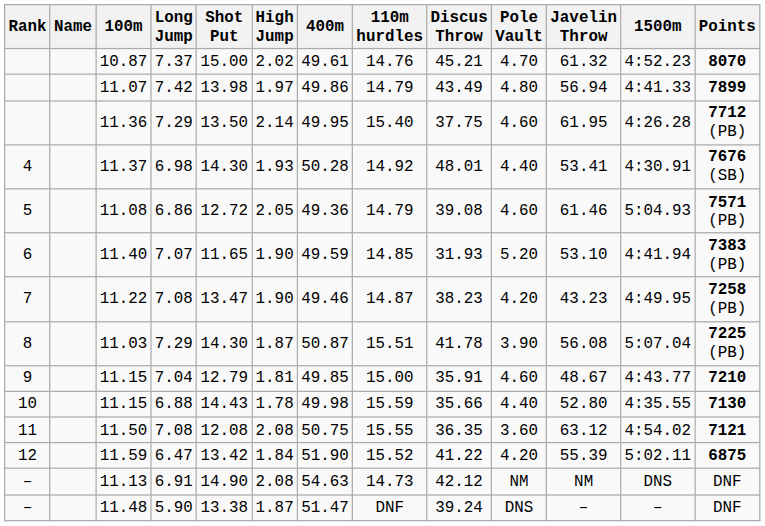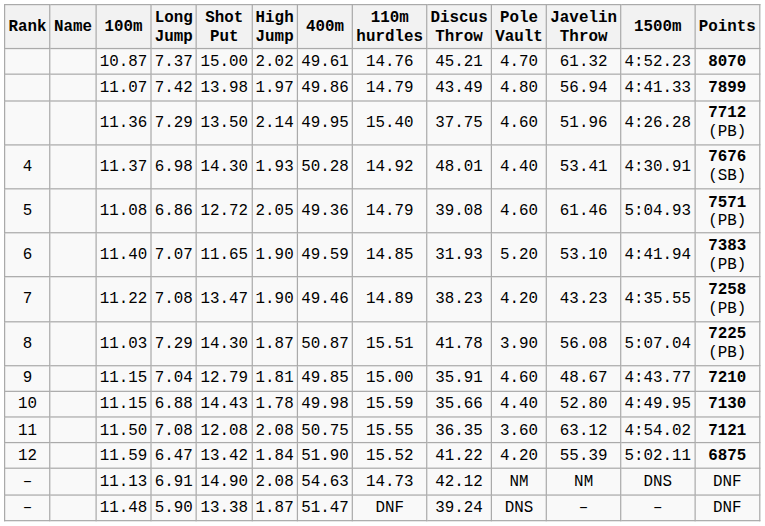11.36 | Javelin Throw: 61.95 -> 51.96
11.22 | 110m hurdles: 14.87 -> 14.89
11.22 | 1500m: 4:49.95 -> 4:35.55
11.15 / 6.88 | 1500m: 4:35.55 -> 4:49.95
